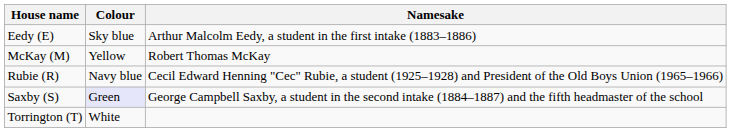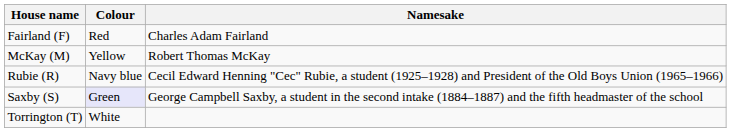- row: Eedy (E) | Sky blue | Arthur Malcolm Eedy, a student in the first intake (1883–1886)
+ row: Fairland (F) | Red | Charles Adam Fairland
